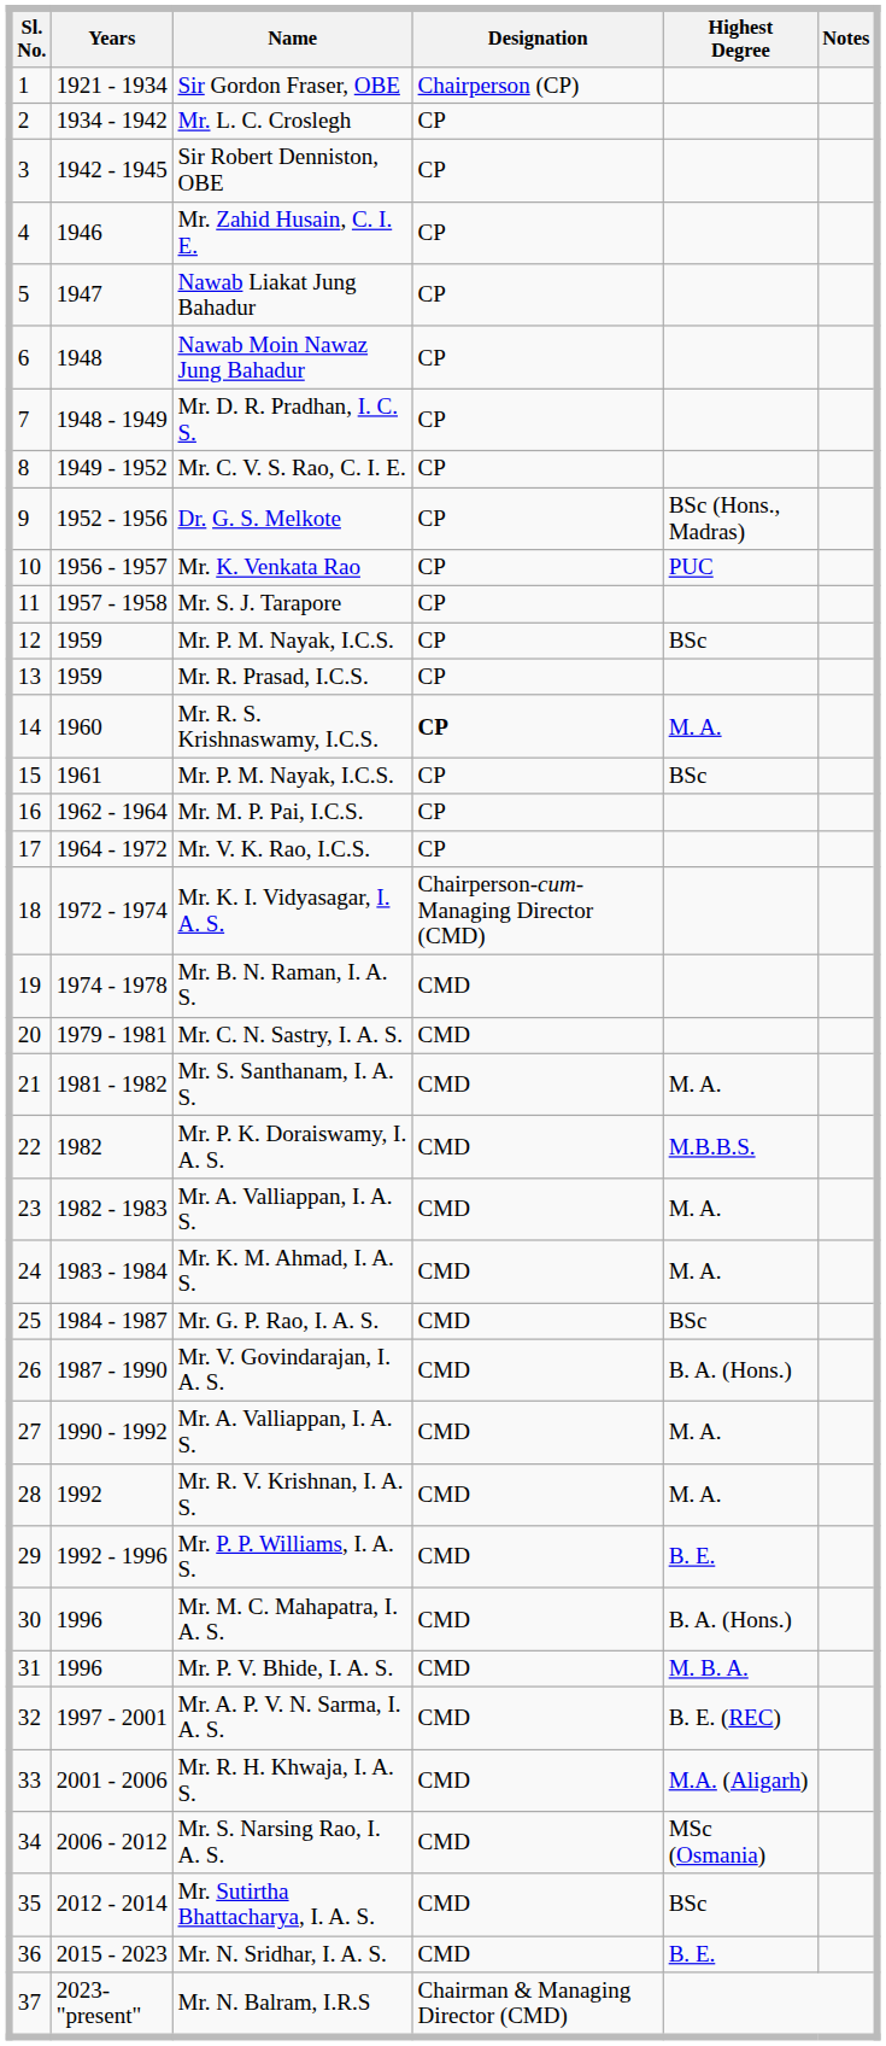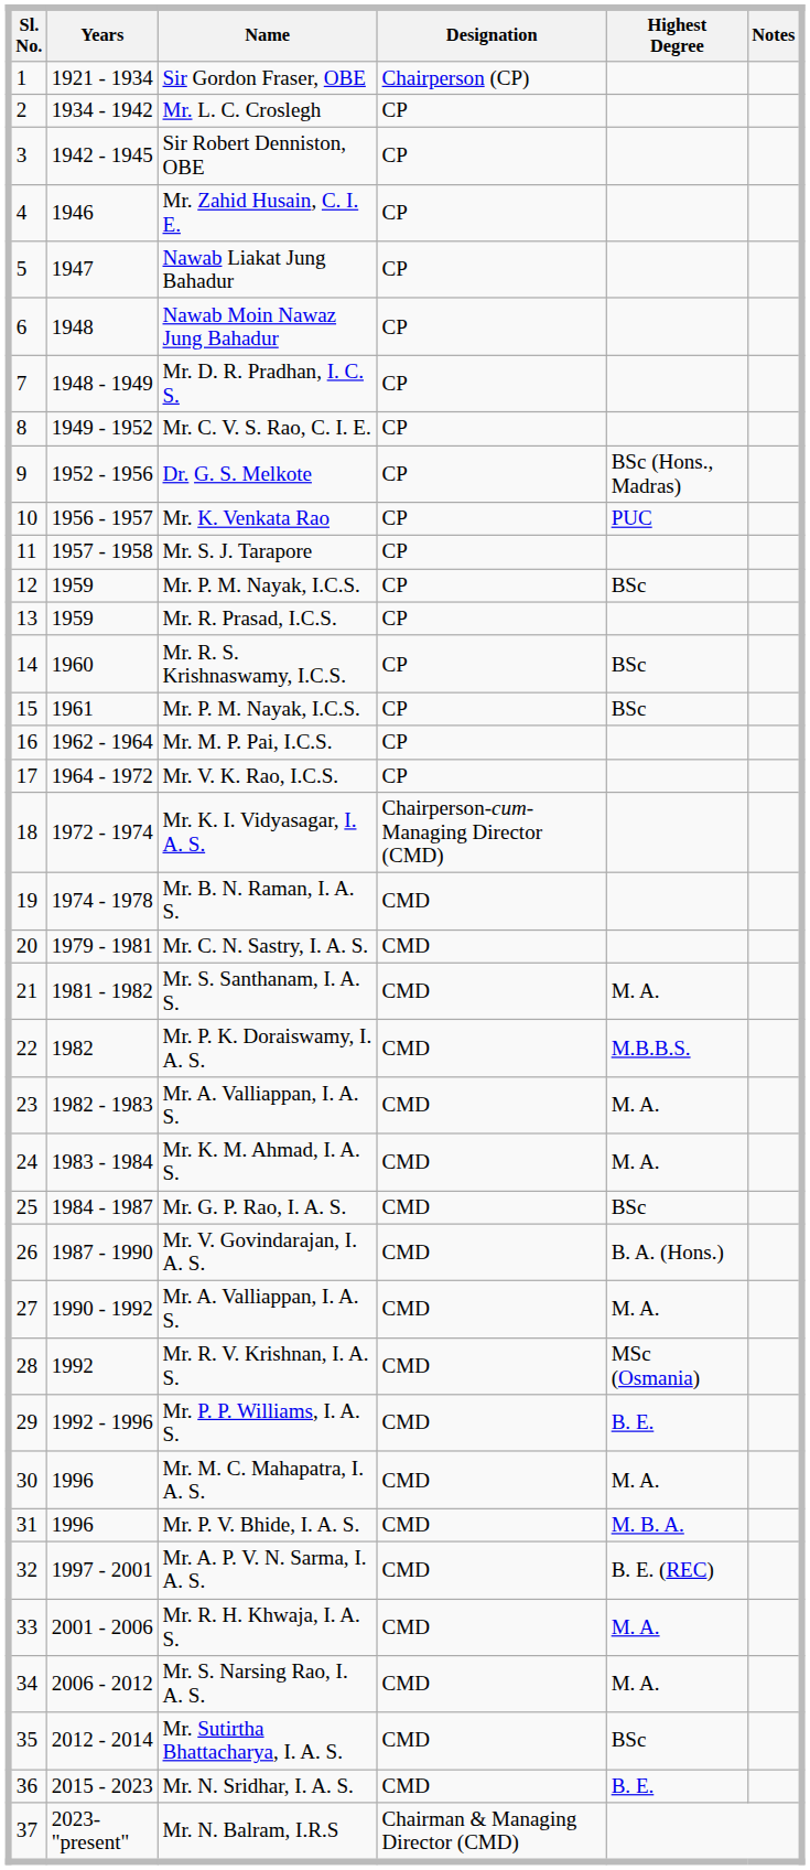Mr. R. S. Krishnaswamy, I.C.S. | Designation: bold -> normal
Mr. R. S. Krishnaswamy, I.C.S. | Highest Degree: M. A. -> BSc
Mr. R. V. Krishnan, I. A. S. | Highest Degree: M. A. -> MSc (Osmania)
Mr. M. C. Mahapatra, I. A. S. | Highest Degree: B. A. (Hons.) -> M. A.
Mr. R. H. Khwaja, I. A. S. | Highest Degree: M.A. (Aligarh) -> M. A.
Mr. S. Narsing Rao, I. A. S. | Highest Degree: MSc (Osmania) -> M. A.
